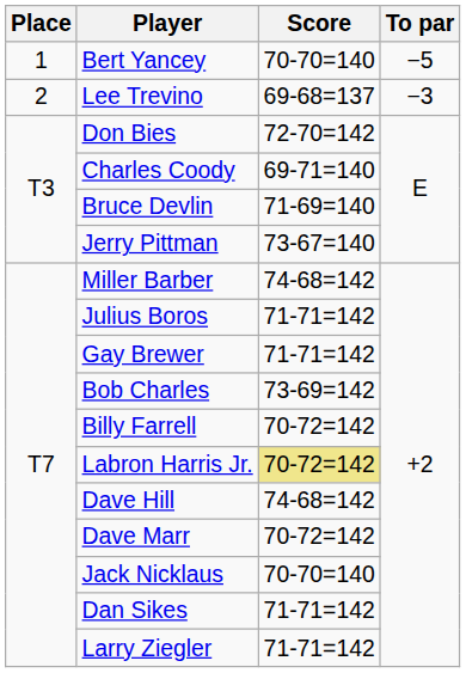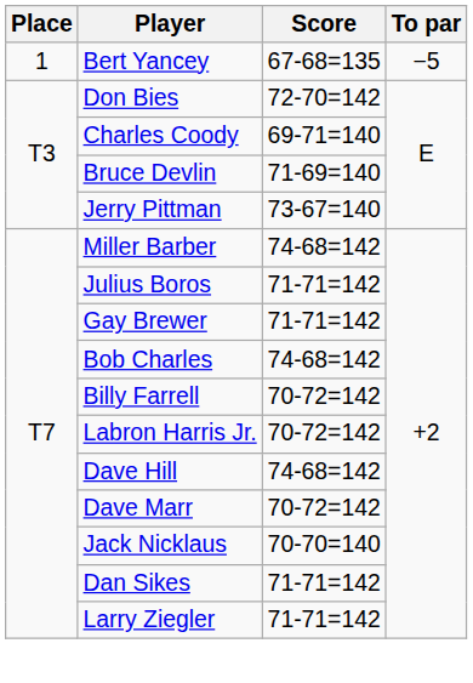Bert Yancey | Score: 70-70=140 -> 67-68=135
- row: 2 | Lee Trevino | 69-68=137 | −3
Bob Charles | Score: 73-69=142 -> 74-68=142
Labron Harris Jr. | Score: khaki background -> no background
